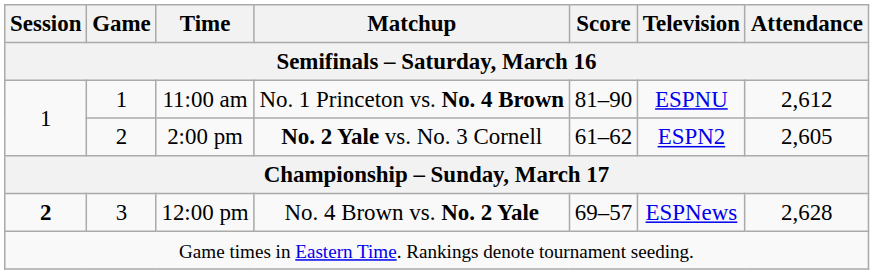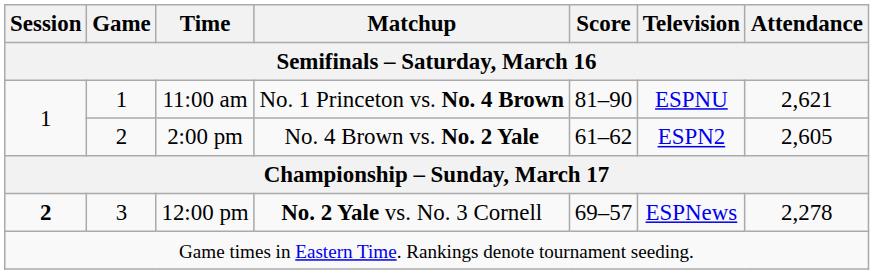11:00 am | Attendance: 2,612 -> 2,621
2:00 pm | Matchup: No. 2 Yale vs. No. 3 Cornell -> No. 4 Brown vs. No. 2 Yale
12:00 pm | Matchup: No. 4 Brown vs. No. 2 Yale -> No. 2 Yale vs. No. 3 Cornell
12:00 pm | Attendance: 2,628 -> 2,278
